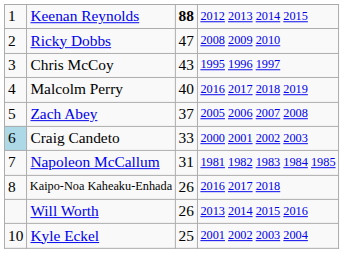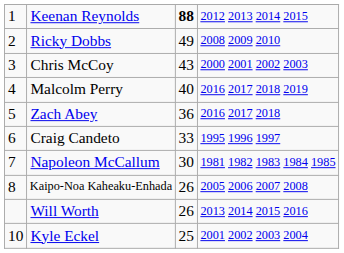Ricky Dobbs | column 3: 47 -> 49
Chris McCoy | column 4: 1995 1996 1997 -> 2000 2001 2002 2003
Zach Abey | column 3: 37 -> 36
Zach Abey | column 4: 2005 2006 2007 2008 -> 2016 2017 2018
Craig Candeto | column 1: lightblue background -> no background
Craig Candeto | column 4: 2000 2001 2002 2003 -> 1995 1996 1997
Napoleon McCallum | column 3: 31 -> 30
Kaipo-Noa Kaheaku-Enhada | column 4: 2016 2017 2018 -> 2005 2006 2007 2008
